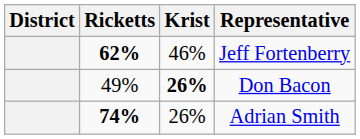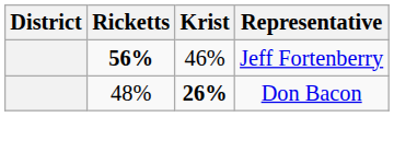Jeff Fortenberry | Ricketts: 62% -> 56%
Don Bacon | Ricketts: 49% -> 48%
- row: 74% | 26% | Adrian Smith
